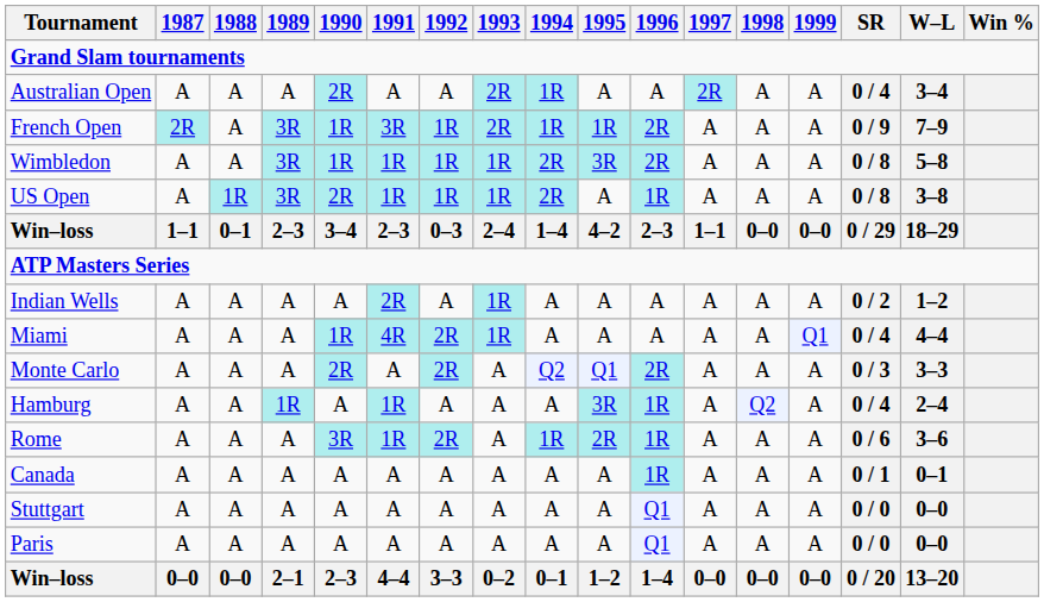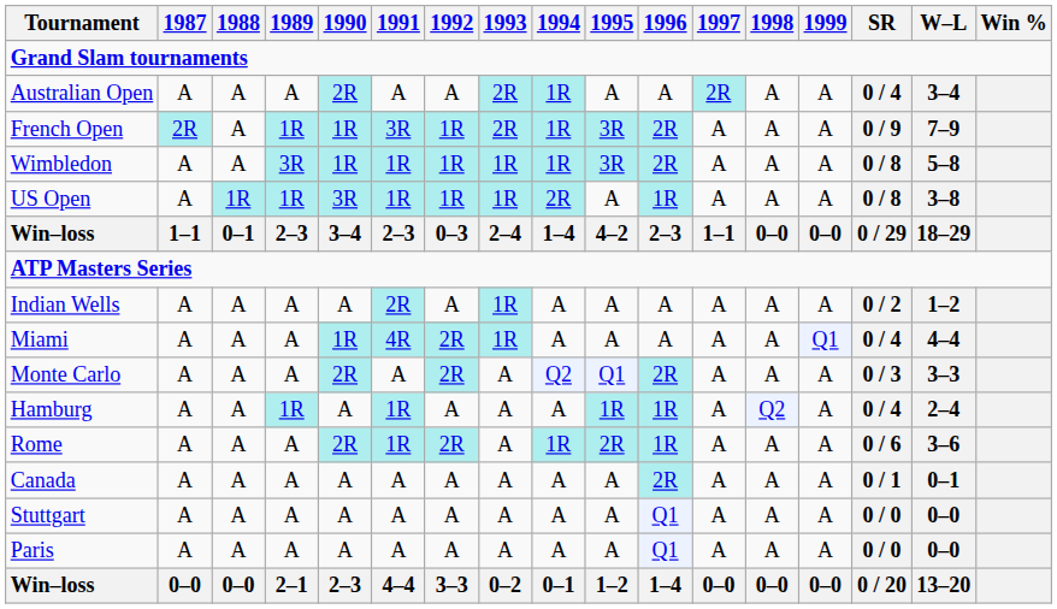French Open | 1989: 3R -> 1R
French Open | 1995: 1R -> 3R
Wimbledon | 1994: 2R -> 1R
US Open | 1989: 3R -> 1R
US Open | 1990: 2R -> 3R
Hamburg | 1995: 3R -> 1R
Rome | 1990: 3R -> 2R
Canada | 1996: 1R -> 2R
